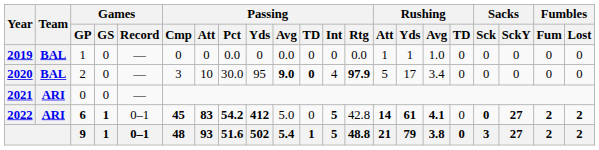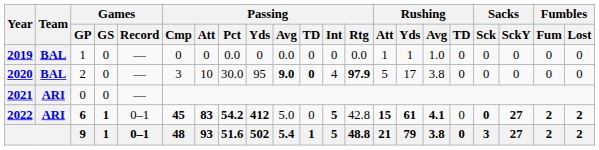2020 | Rushing / Avg: 3.4 -> 3.8
2022 | Rushing / Att: 14 -> 15
